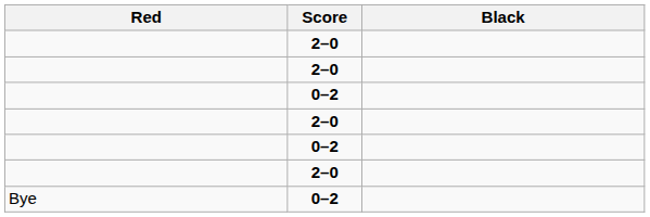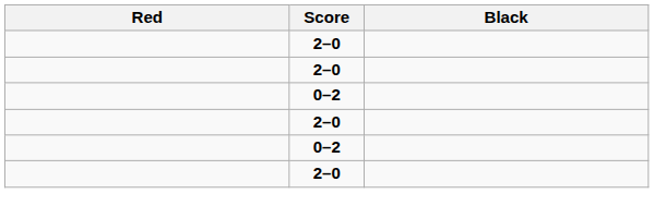- row: Bye | 0–2
